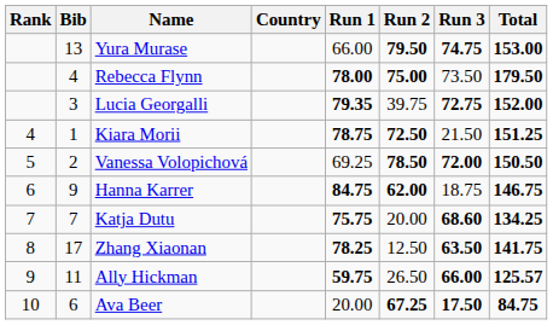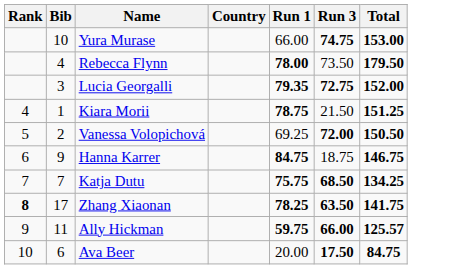- column: Run 2 | 79.50 | 75.00 | 39.75 | 72.50 | 78.50 | 62.00 | 20.00 | 12.50 | 26.50 | 67.25
Yura Murase | Bib: 13 -> 10
Katja Dutu | Run 3: 68.60 -> 68.50
Zhang Xiaonan | Rank: normal -> bold
